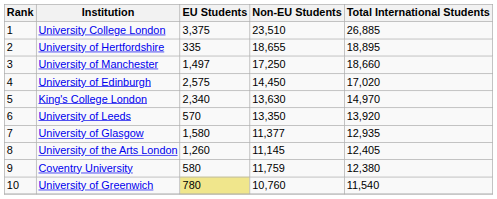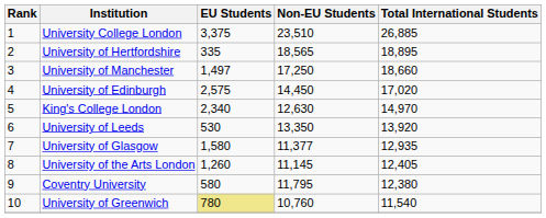University of Hertfordshire | Non-EU Students: 18,655 -> 18,565
King's College London | Non-EU Students: 13,630 -> 12,630
University of Leeds | EU Students: 570 -> 530
Coventry University | Non-EU Students: 11,759 -> 11,795
